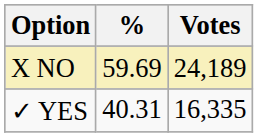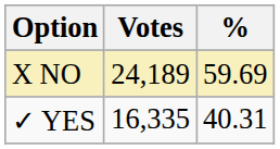columns swapped: Votes <-> %
